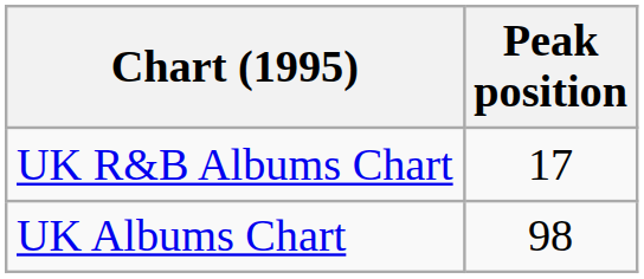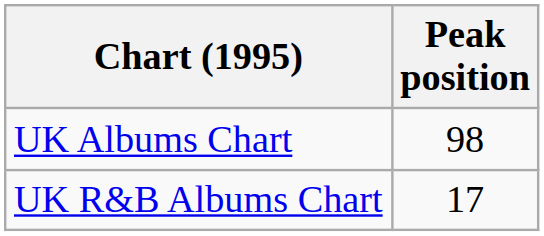rows swapped: UK Albums Chart <-> UK R&B Albums Chart
